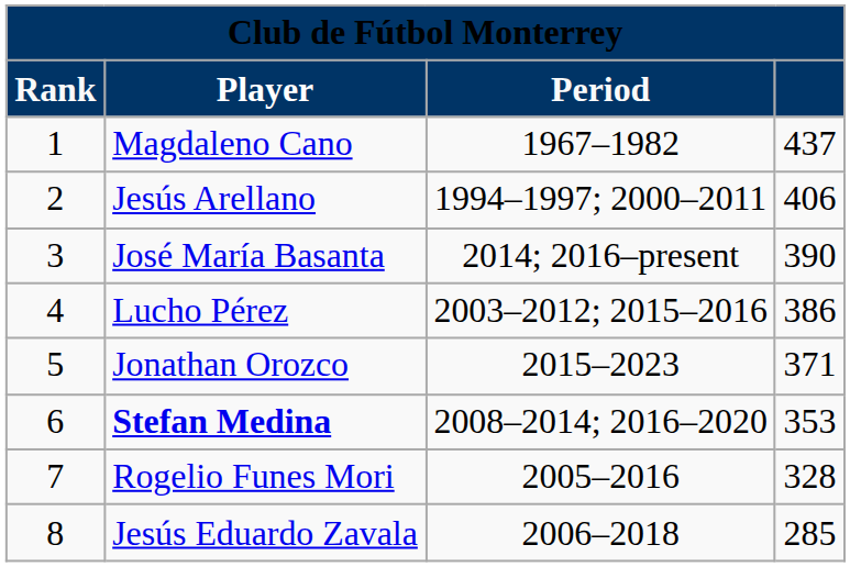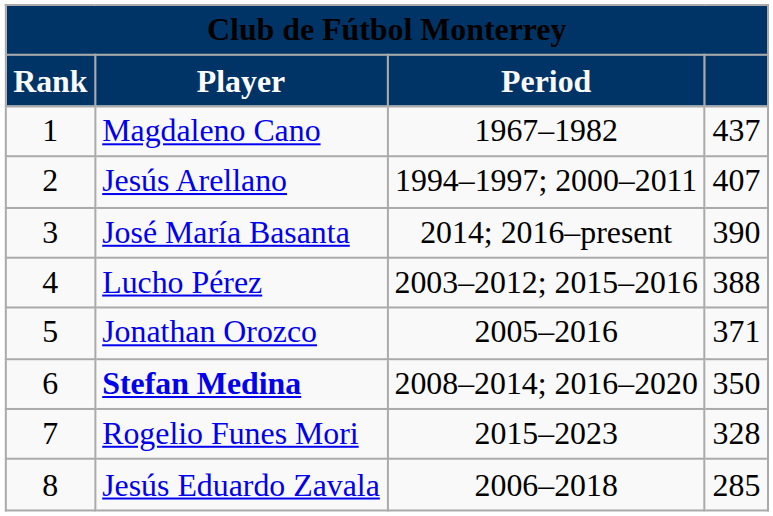Jesús Arellano | column 4: 406 -> 407
Lucho Pérez | column 4: 386 -> 388
Jonathan Orozco | Period: 2015–2023 -> 2005–2016
Stefan Medina | column 4: 353 -> 350
Rogelio Funes Mori | Period: 2005–2016 -> 2015–2023
